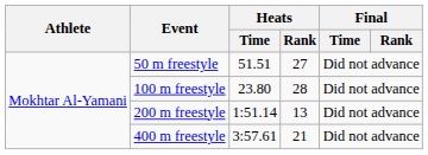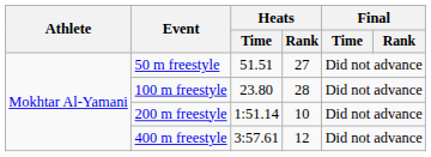200 m freestyle | Heats / Rank: 13 -> 10
400 m freestyle | Heats / Rank: 21 -> 12
